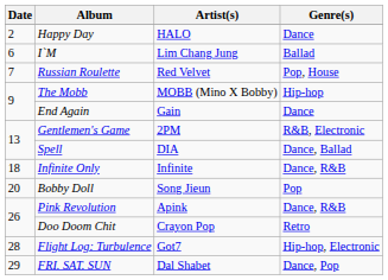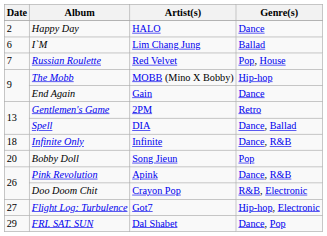Gentlemen's Game | Genre(s): R&B, Electronic -> Retro
Doo Doom Chit | Genre(s): Retro -> R&B, Electronic
Flight Log: Turbulence | Date: 28 -> 27
